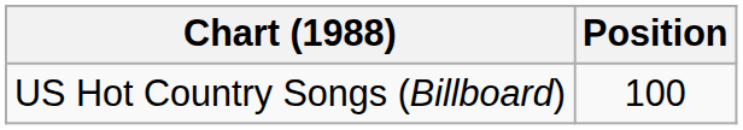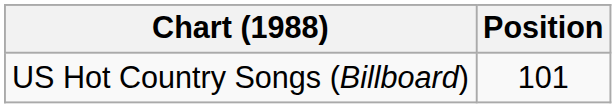US Hot Country Songs (Billboard) | Position: 100 -> 101
